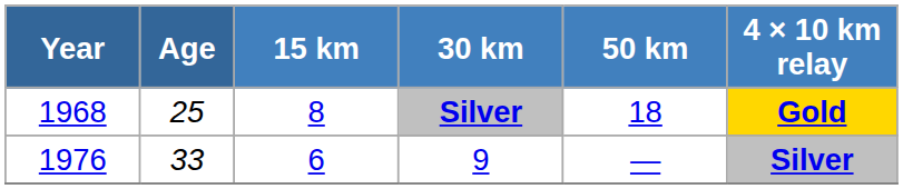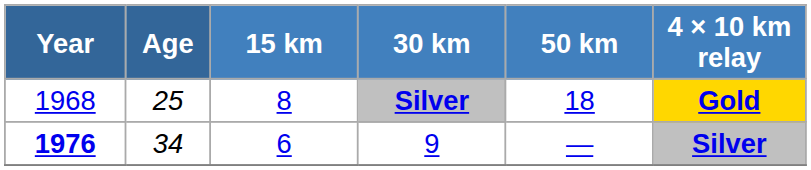9 | Year: normal -> bold
9 | Age: 33 -> 34
